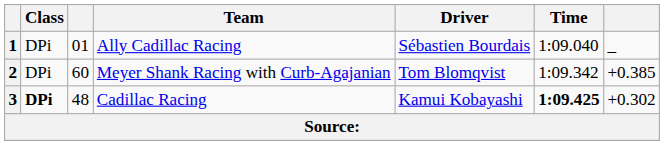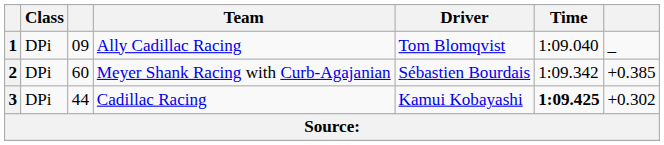1 | column 3: 01 -> 09
1 | Driver: Sébastien Bourdais -> Tom Blomqvist
2 | Driver: Tom Blomqvist -> Sébastien Bourdais
3 | Class: bold -> normal
3 | column 3: 48 -> 44
